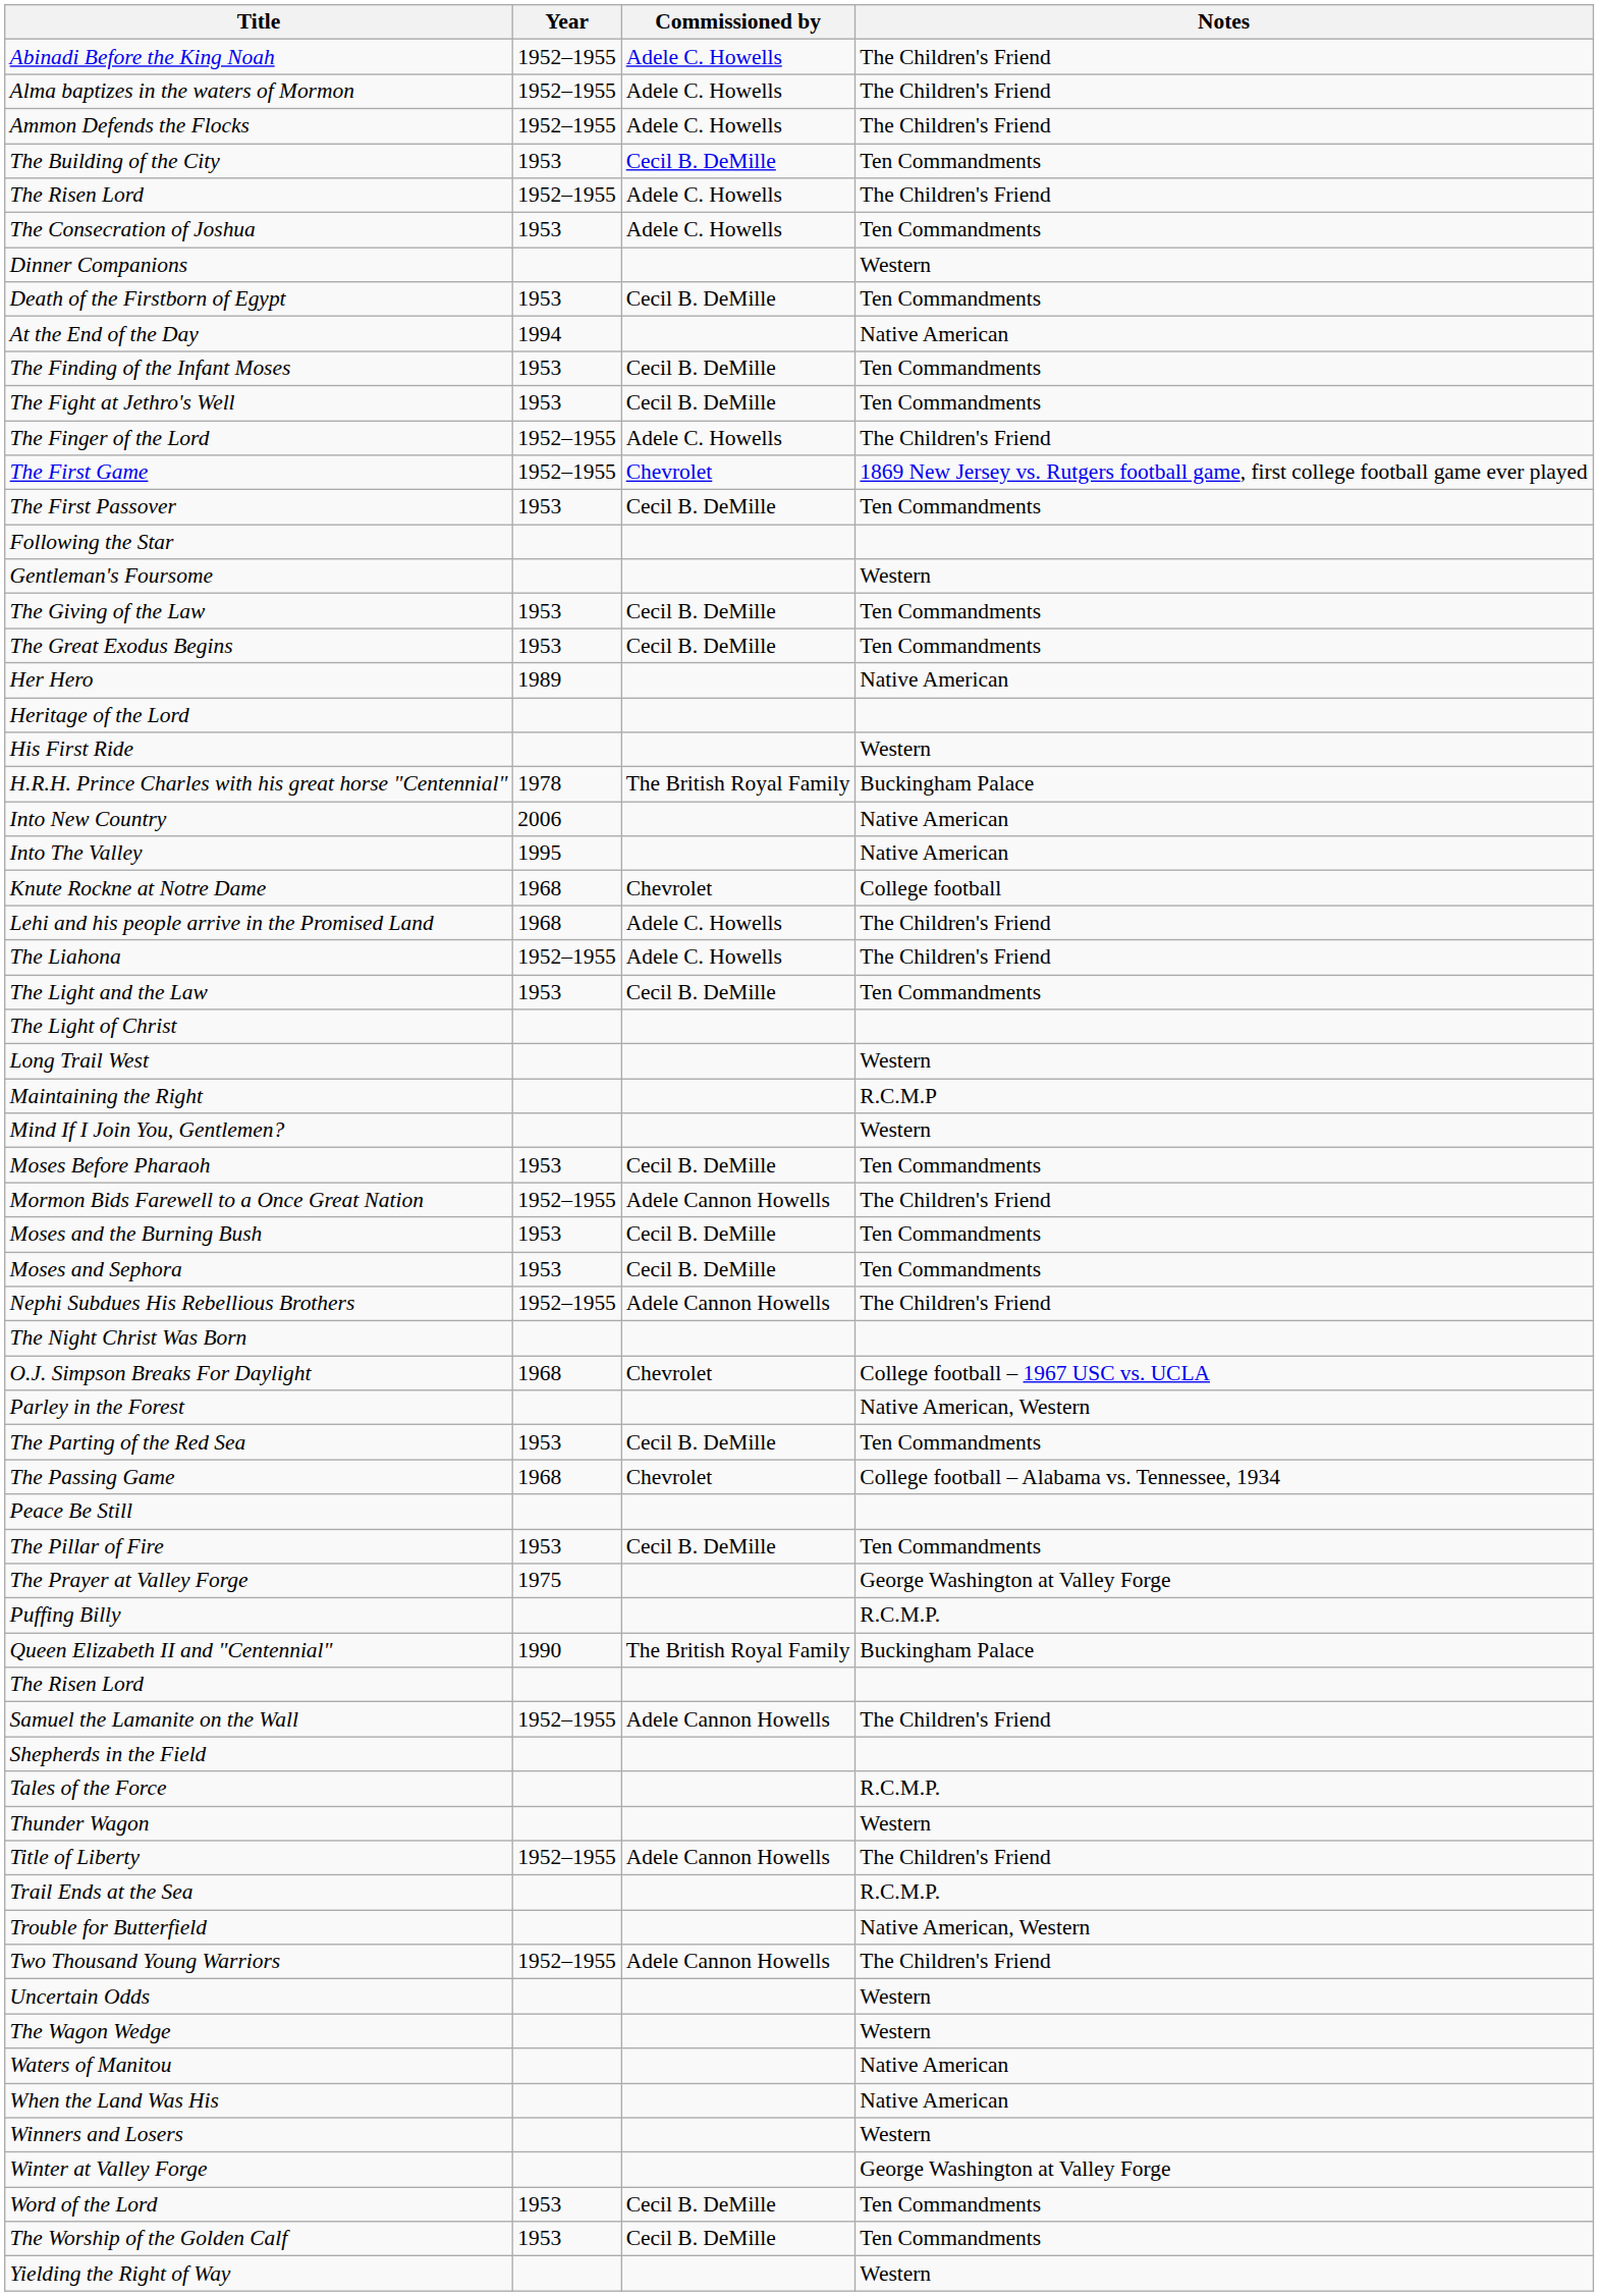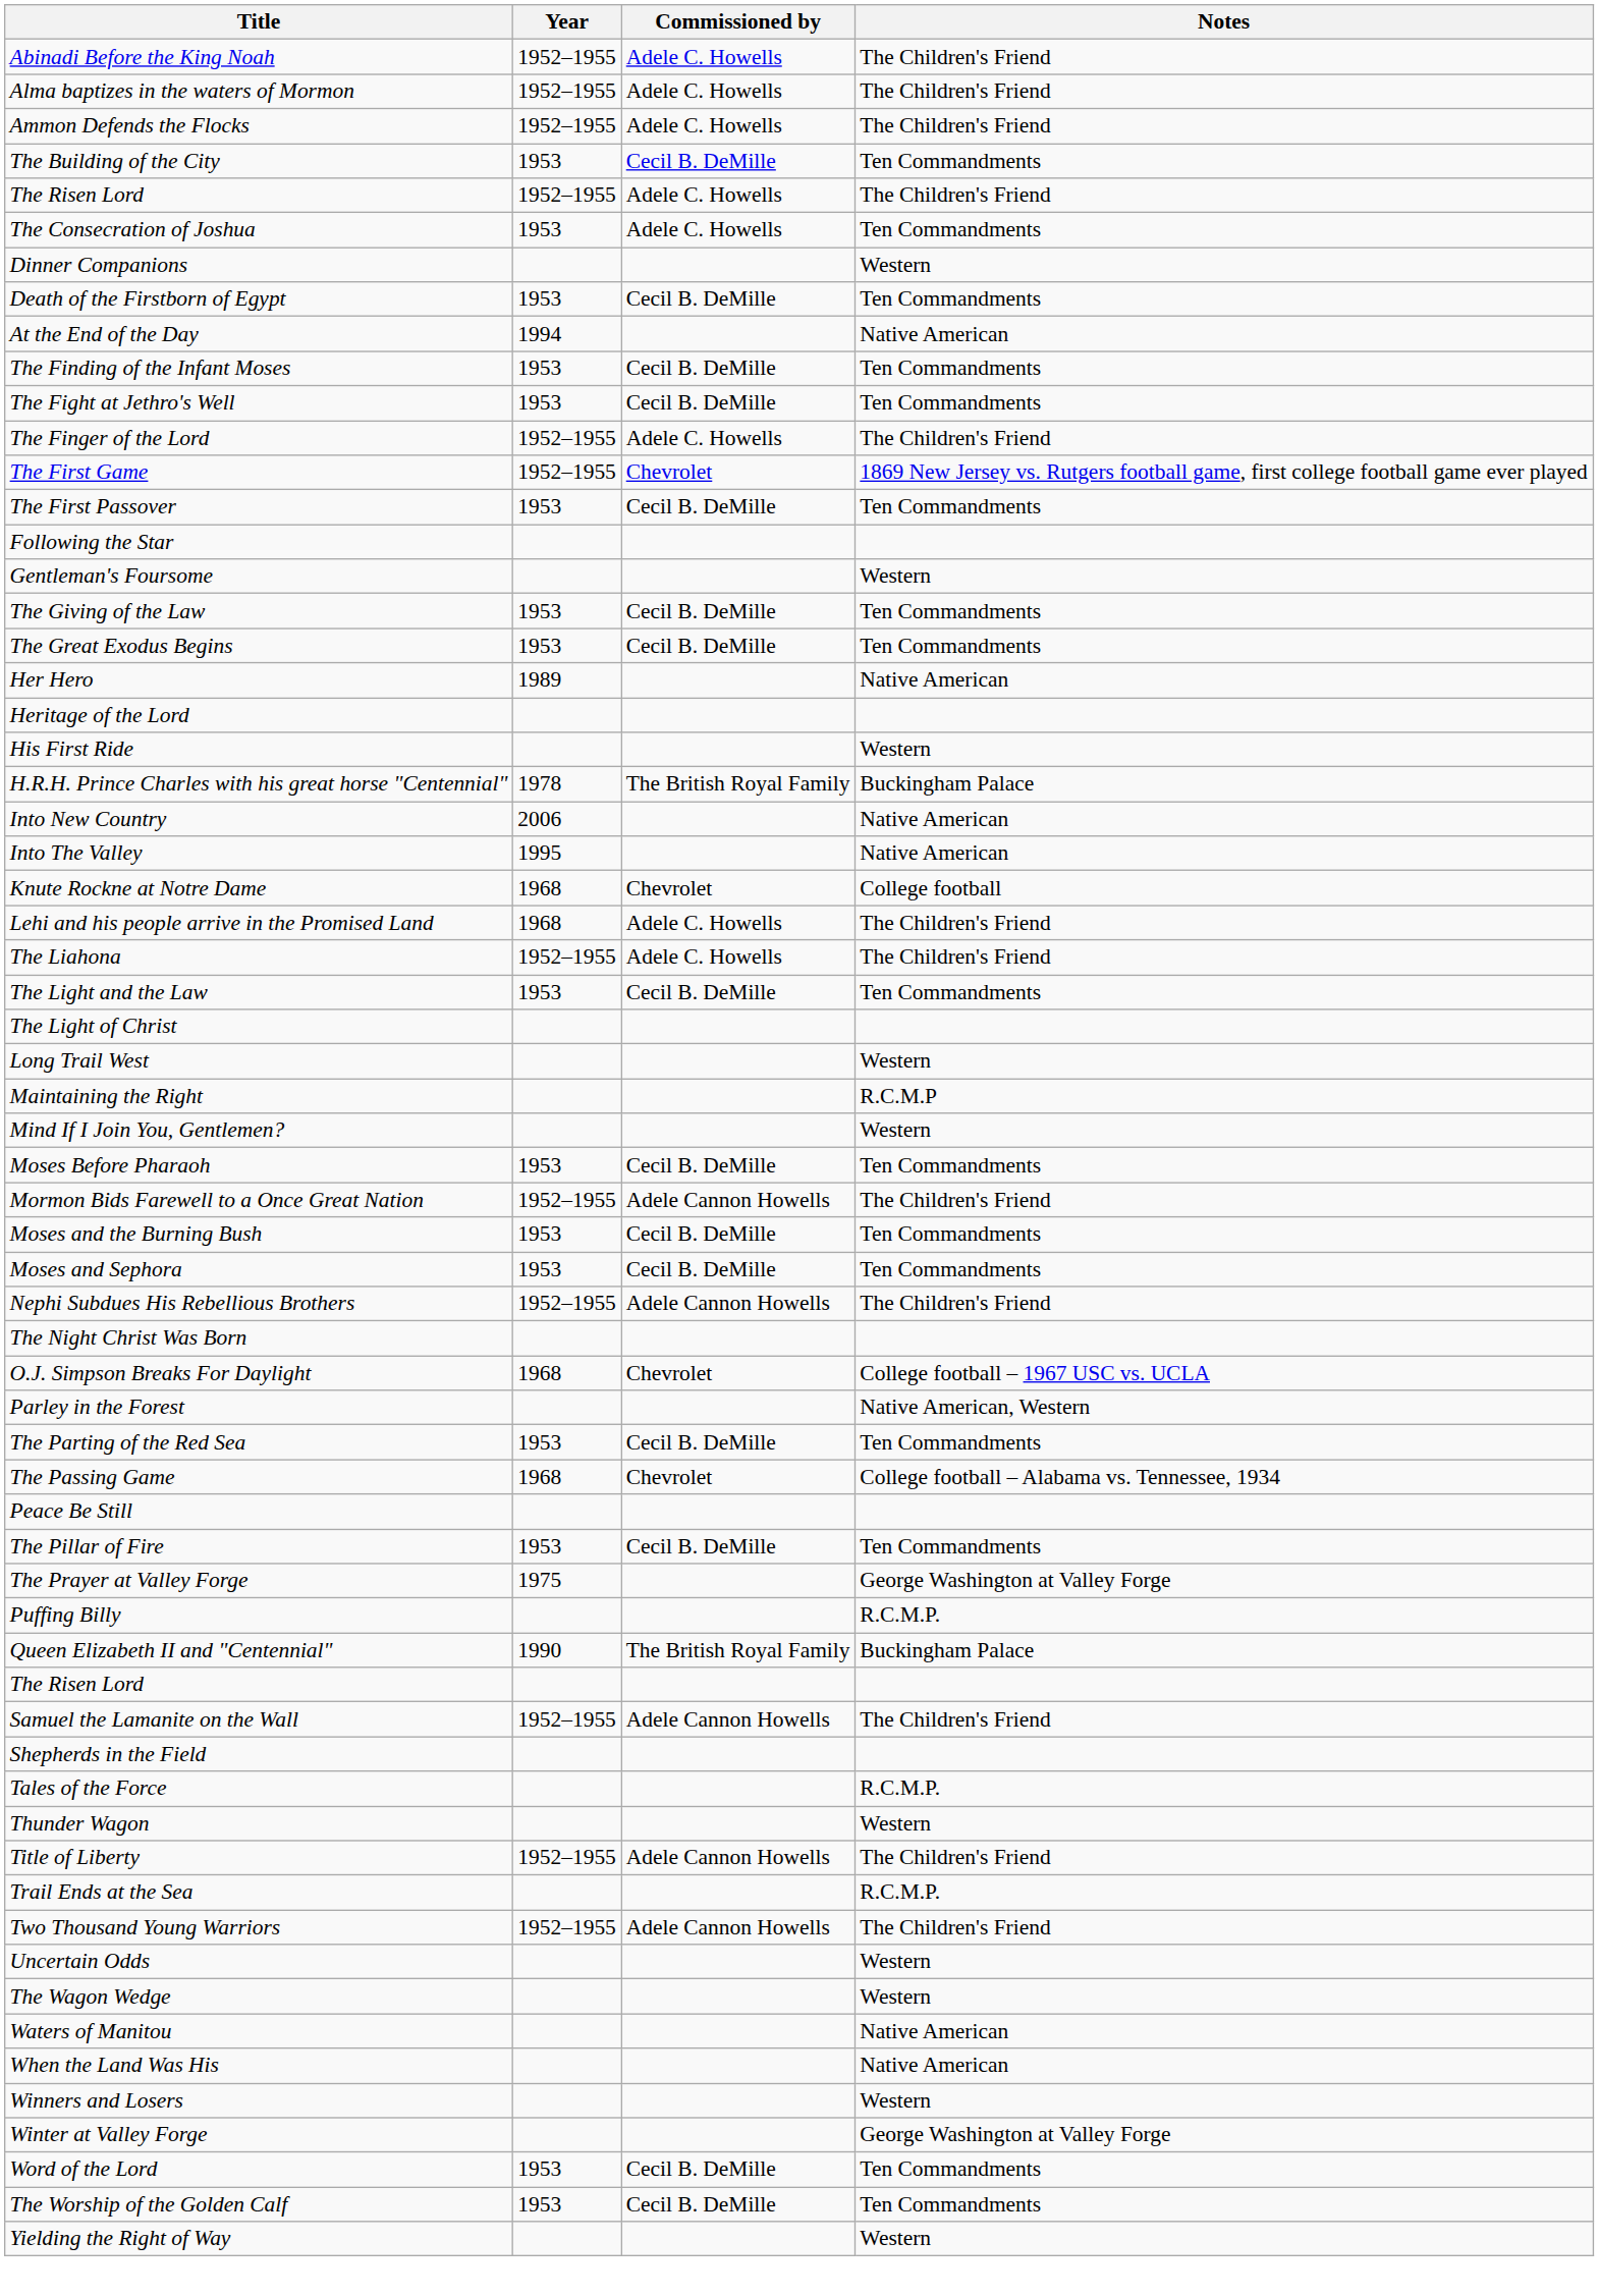- row: Trouble for Butterfield | Native American, Western
